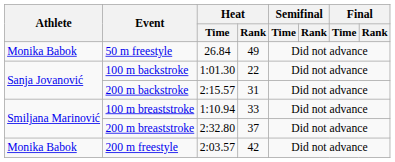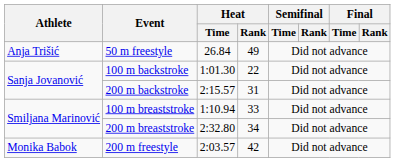50 m freestyle | Athlete: Monika Babok -> Anja Trišić
200 m breaststroke | Heat / Rank: 37 -> 34
